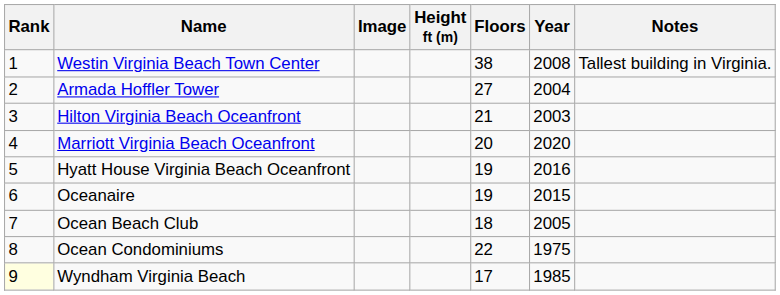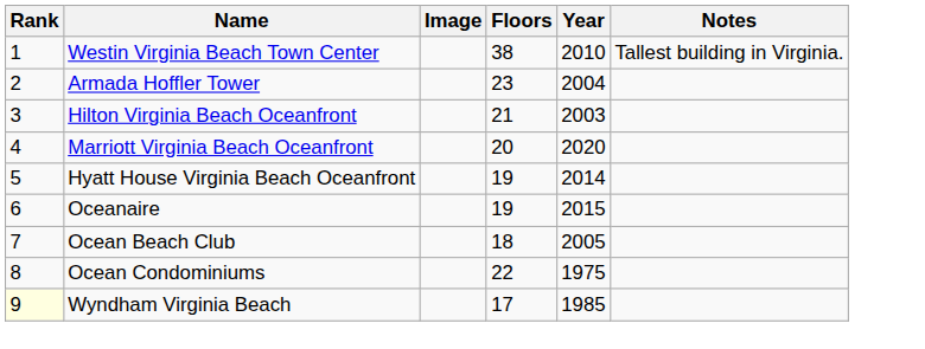- column: Height ft (m)
Westin Virginia Beach Town Center | Year: 2008 -> 2010
Armada Hoffler Tower | Floors: 27 -> 23
Hyatt House Virginia Beach Oceanfront | Year: 2016 -> 2014
